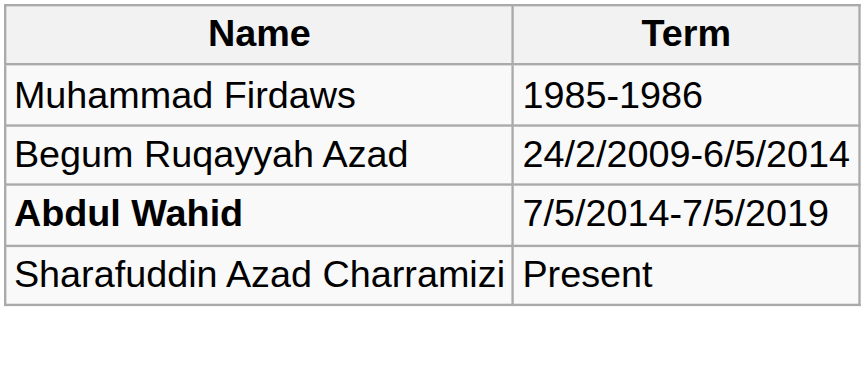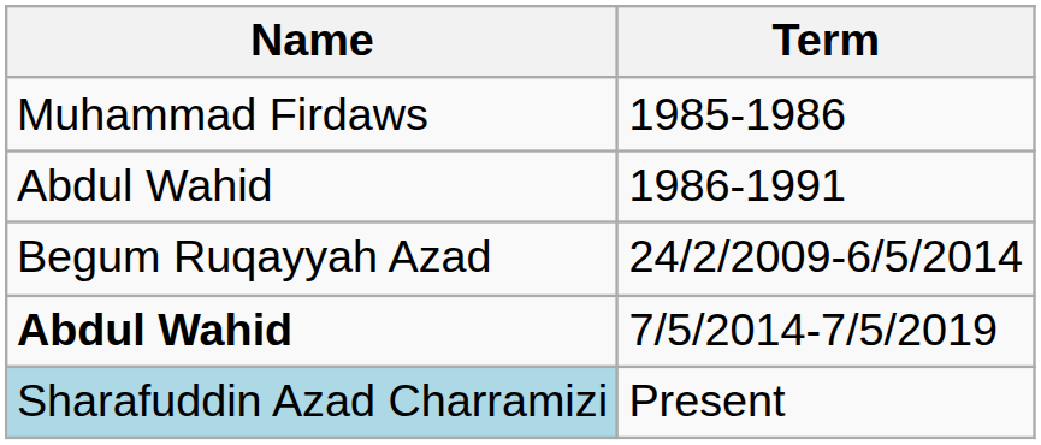+ row: Abdul Wahid | 1986-1991
Present | Name: no background -> lightblue background
